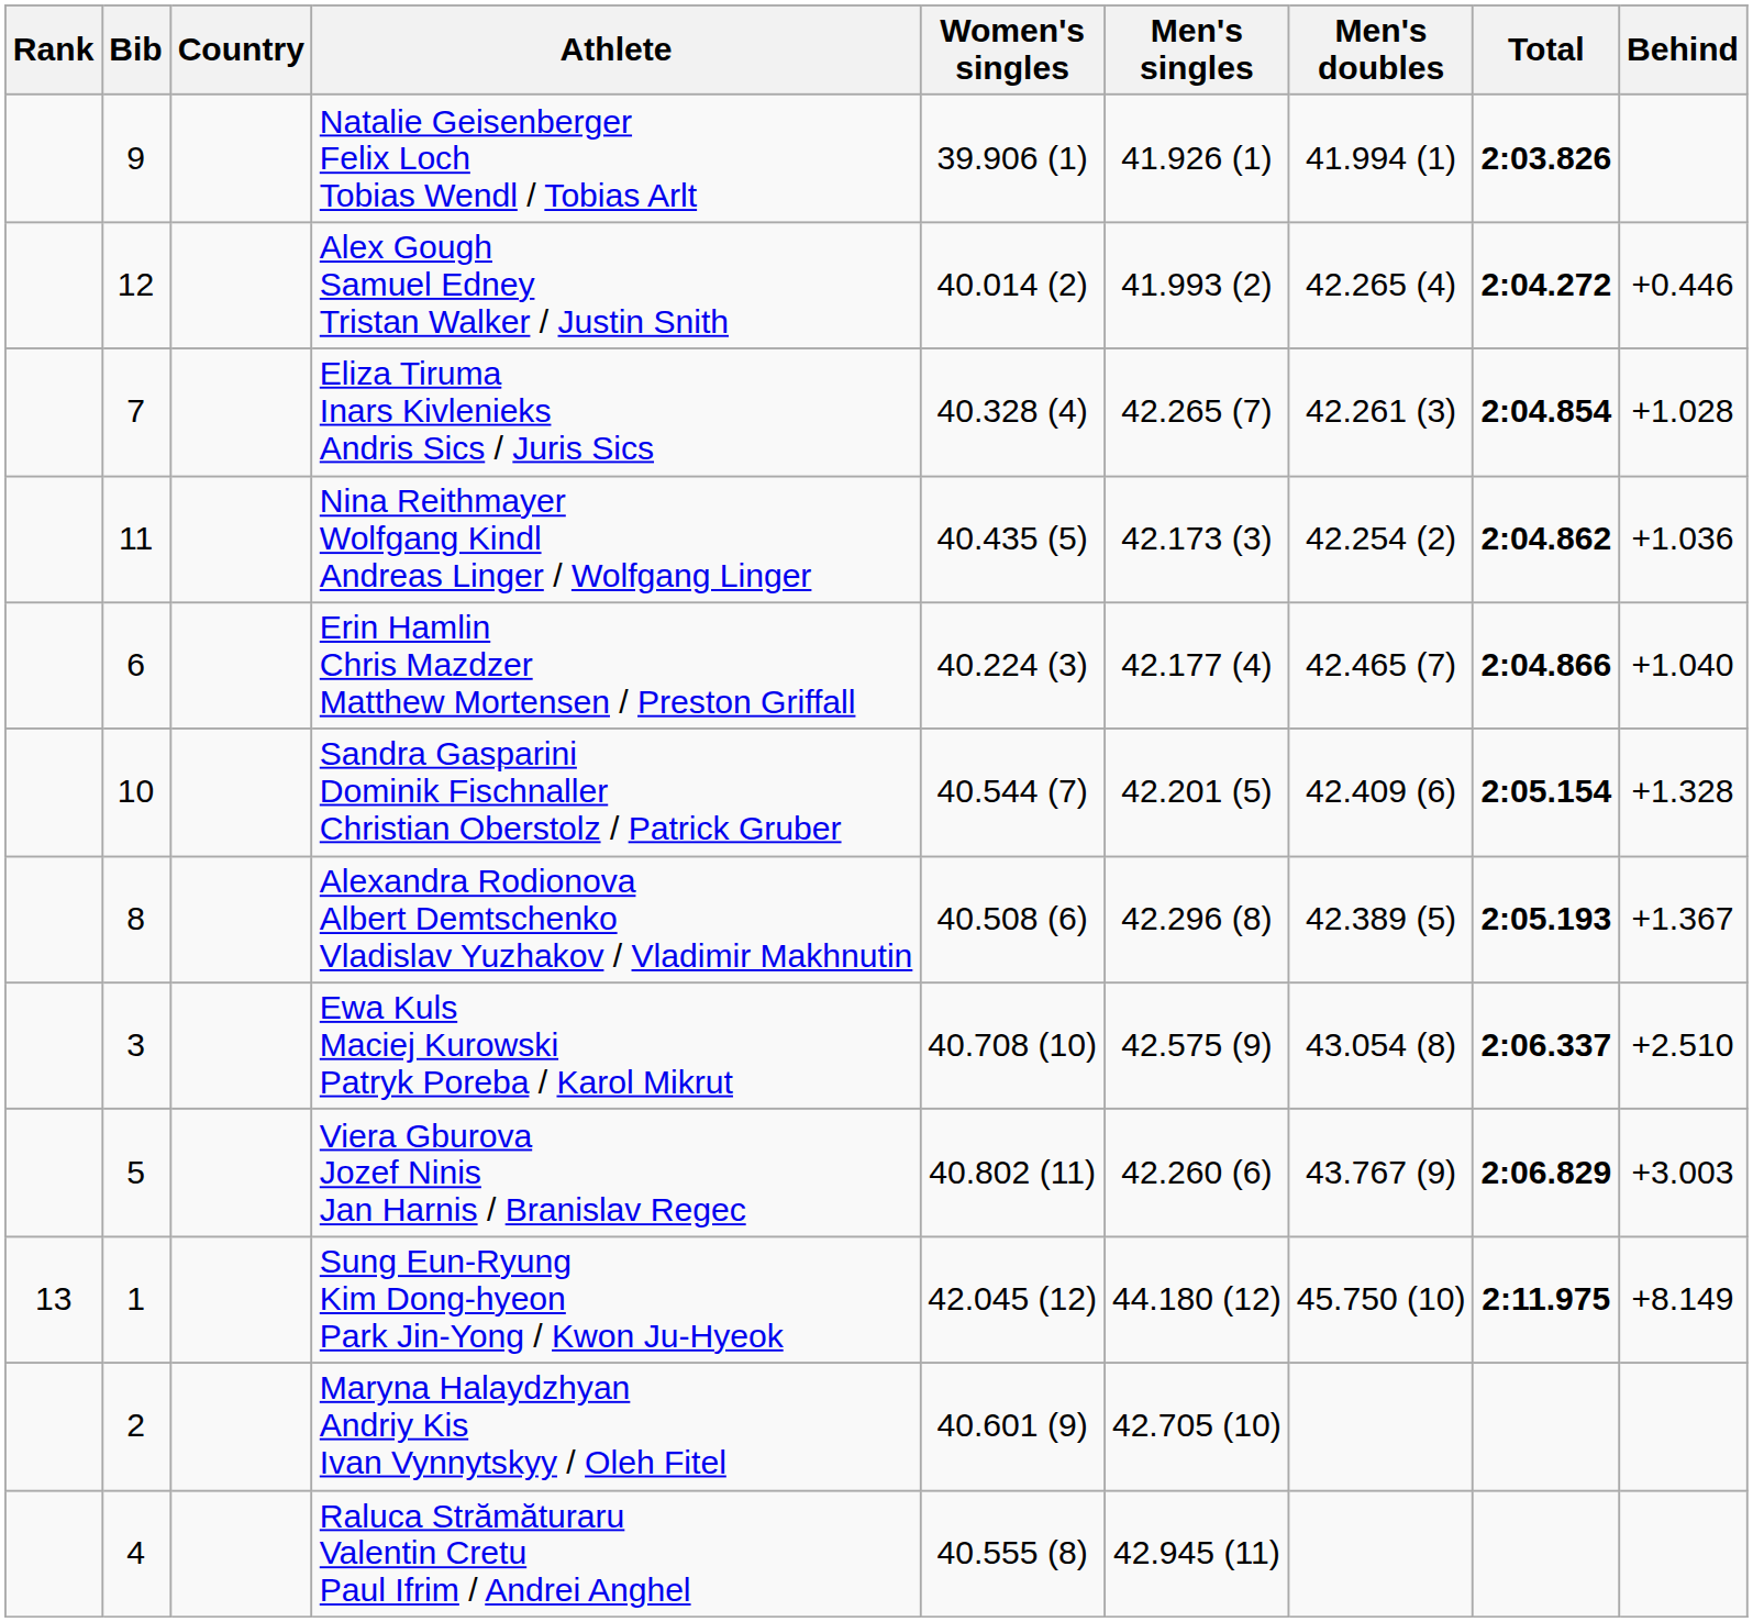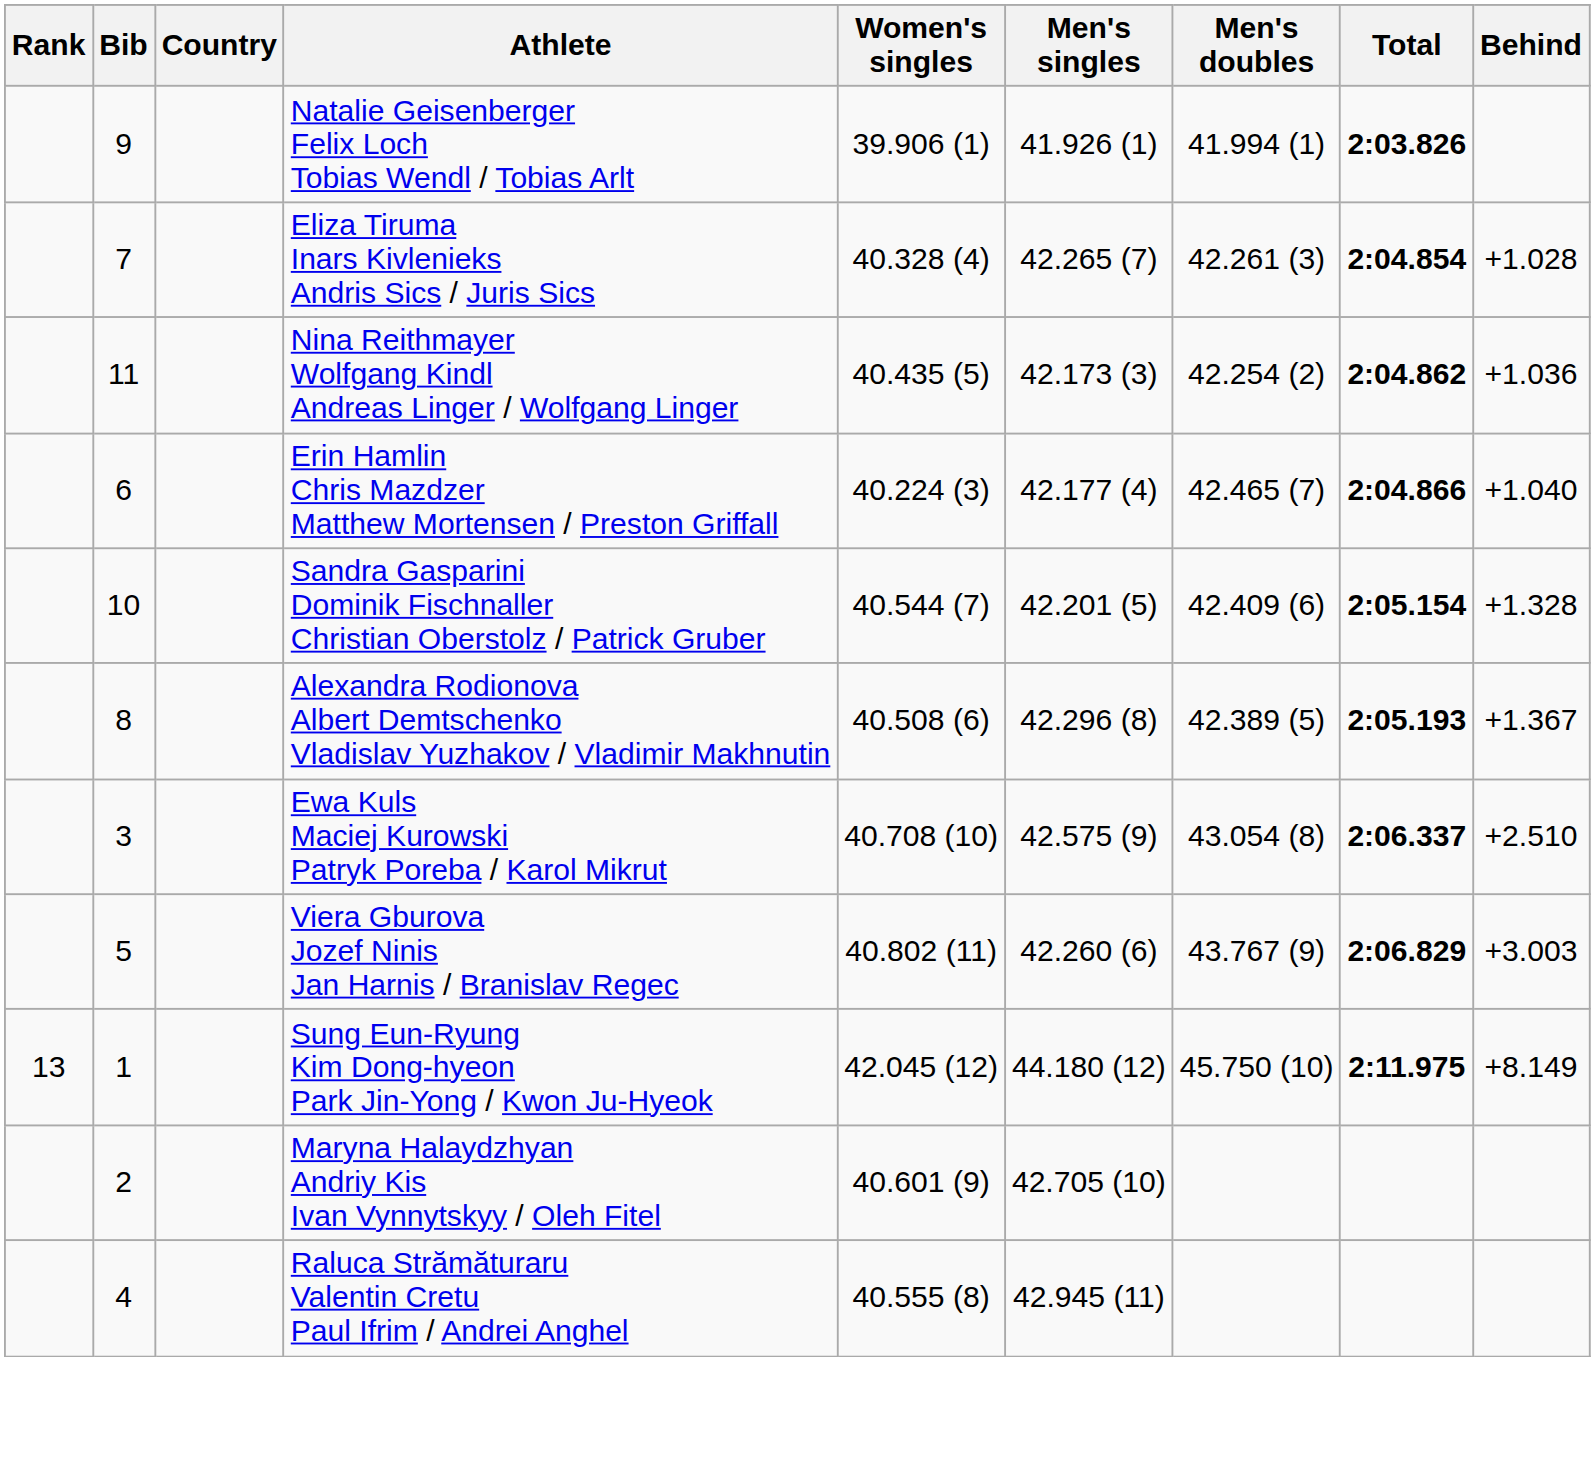- row: 12 | Alex Gough Samuel Edney Tristan Walker / Justin Snith | 40.014 (2) | 41.993 (2) | 42.265 (4) | 2:04.272 | +0.446
